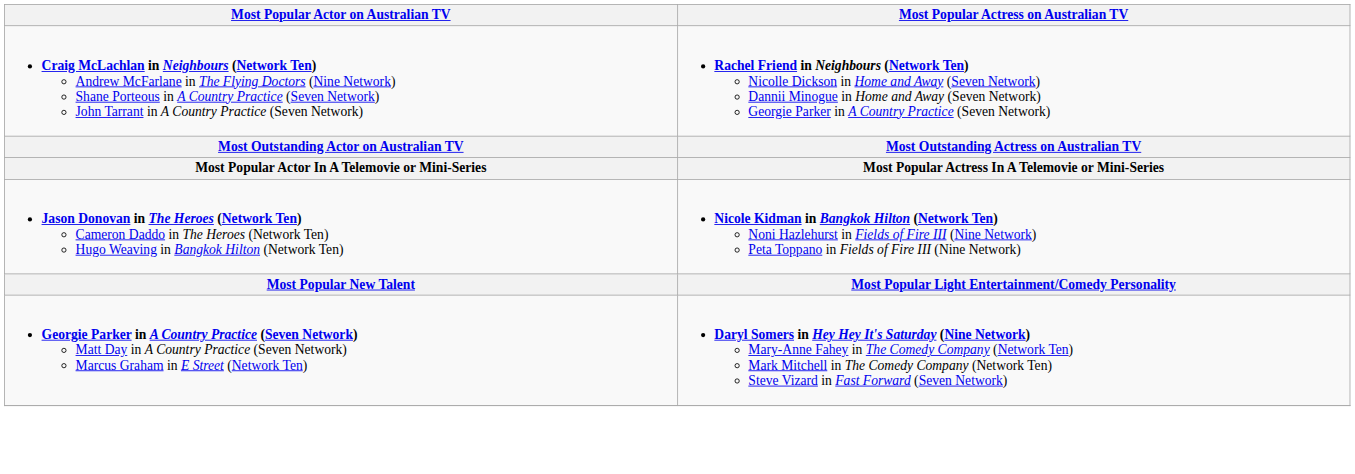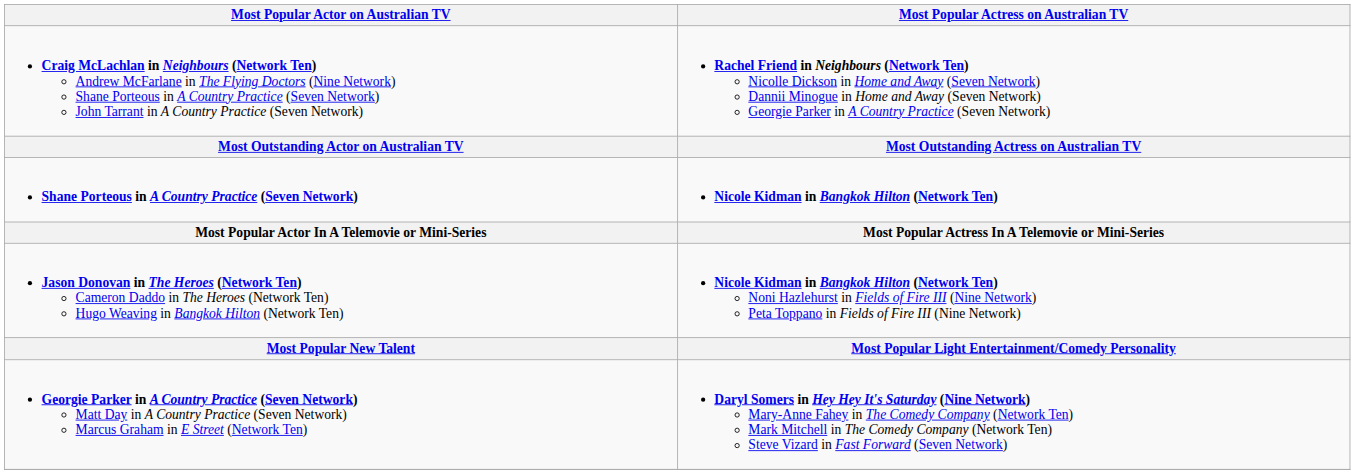+ row: Shane Porteous in A Country Practice (Seven Network) | Nicole Kidman in Bangkok Hilton (Network Ten)
